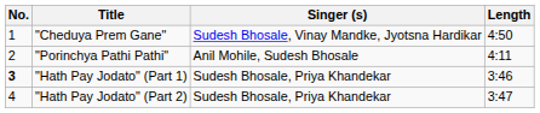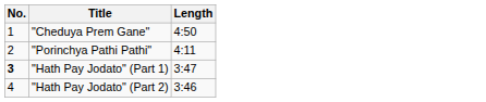- column: Singer (s) | Sudesh Bhosale, Vinay Mandke, Jyotsna Hardikar | Anil Mohile, Sudesh Bhosale | Sudesh Bhosale, Priya Khandekar | Sudesh Bhosale, Priya Khandekar
"Hath Pay Jodato" (Part 1) | Length: 3:46 -> 3:47
"Hath Pay Jodato" (Part 2) | Length: 3:47 -> 3:46
